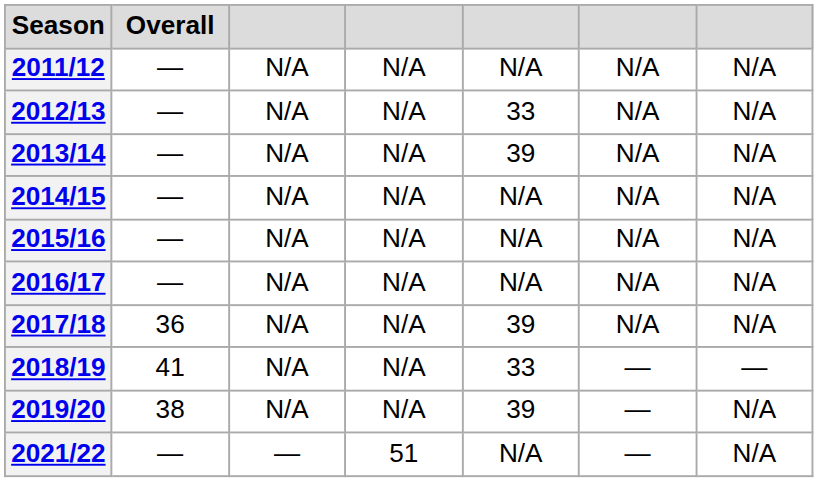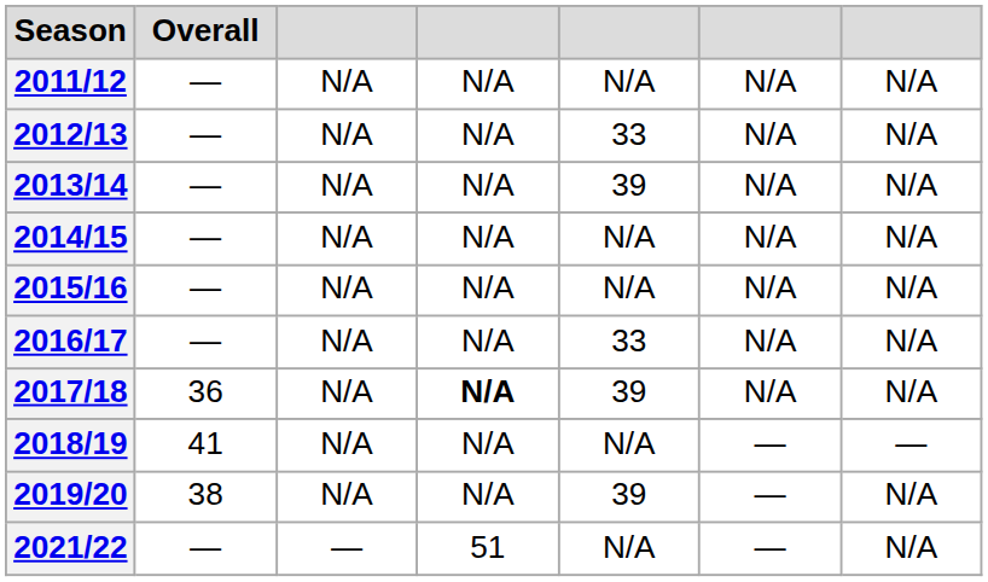2016/17 | column 5: N/A -> 33
2017/18 | column 4: normal -> bold
2018/19 | column 5: 33 -> N/A
